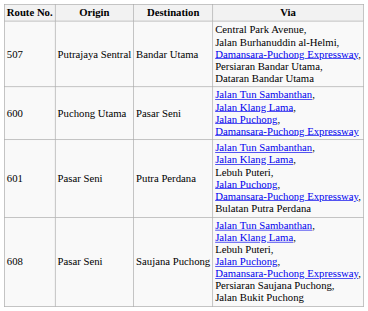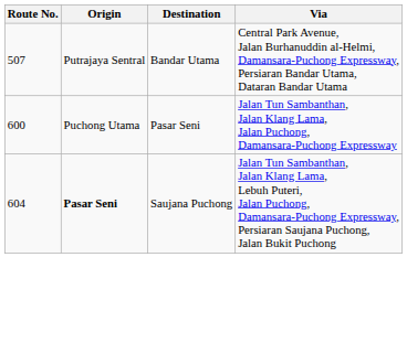- row: 601 | Pasar Seni | Putra Perdana | Jalan Tun Sambanthan, Jalan Klang Lama, Lebuh Puteri, Jalan Puchong, Damansara-Puchong Expressway, Bulatan Putra Perdana
Saujana Puchong | Route No.: 608 -> 604
Saujana Puchong | Origin: normal -> bold
